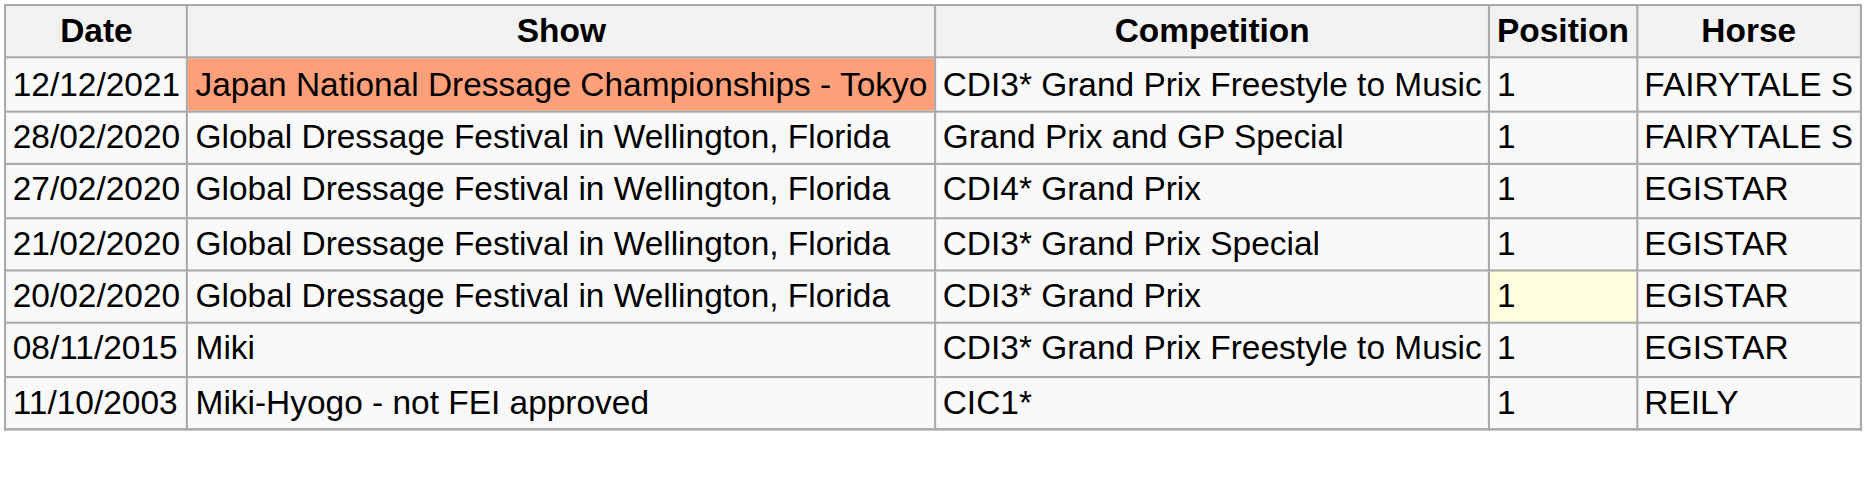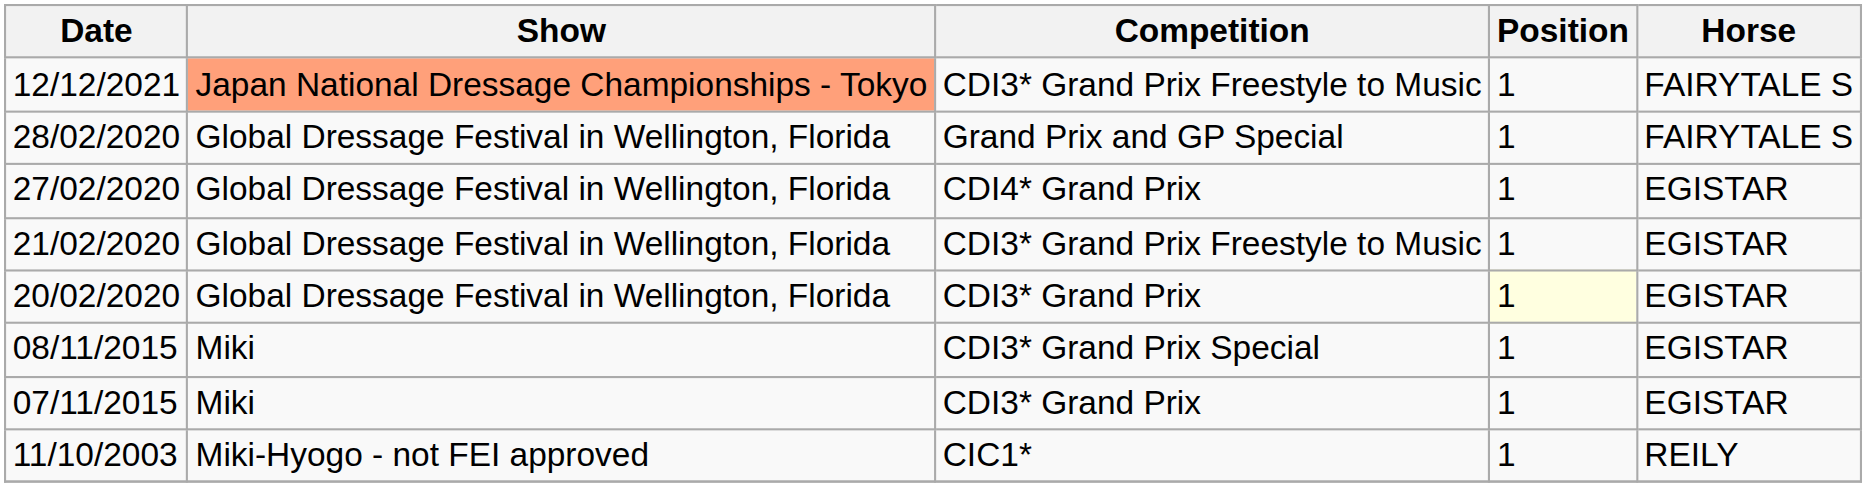21/02/2020 | Competition: CDI3* Grand Prix Special -> CDI3* Grand Prix Freestyle to Music
08/11/2015 | Competition: CDI3* Grand Prix Freestyle to Music -> CDI3* Grand Prix Special
+ row: 07/11/2015 | Miki | CDI3* Grand Prix | 1 | EGISTAR
